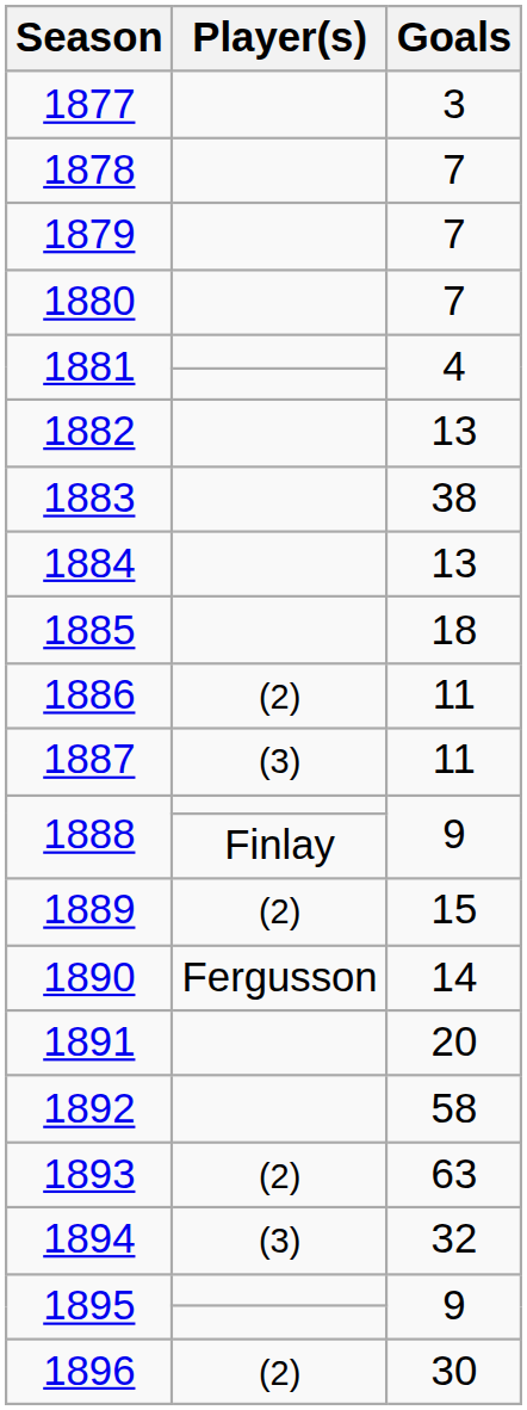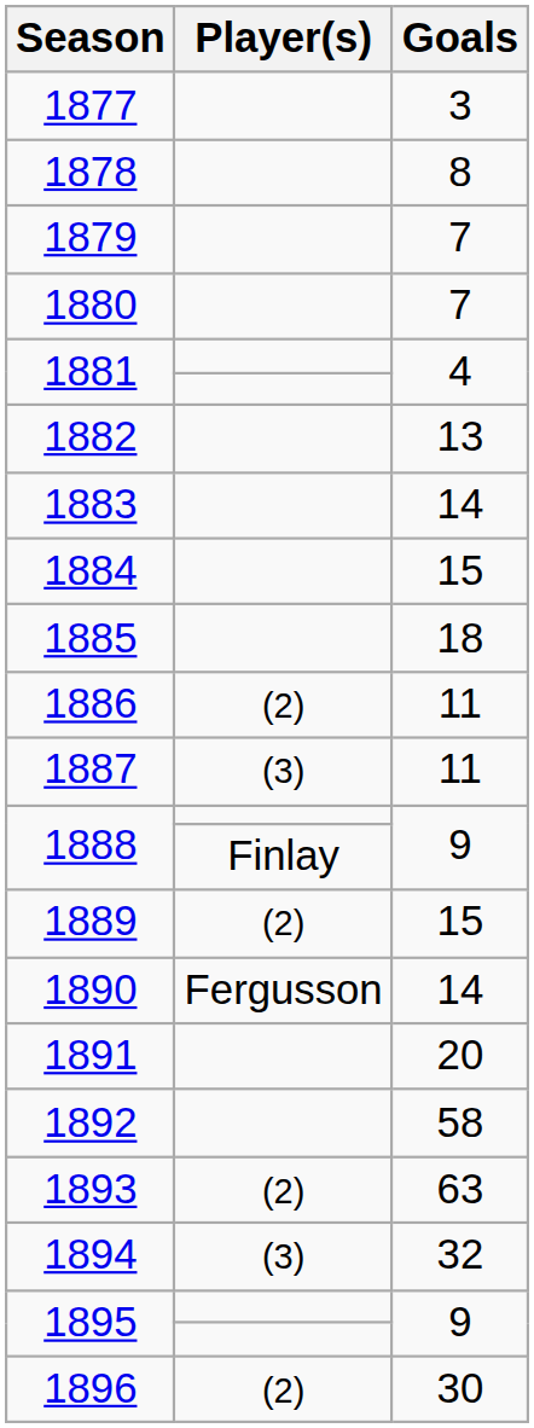1878 | Goals: 7 -> 8
1883 | Goals: 38 -> 14
1884 | Goals: 13 -> 15
